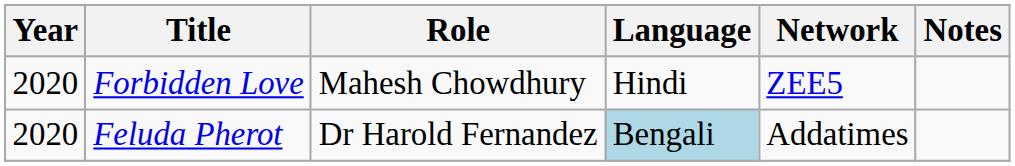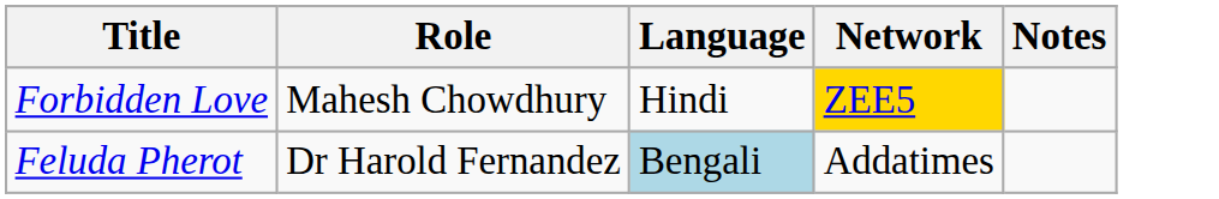- column: Year | 2020 | 2020
Forbidden Love | Network: no background -> gold background
